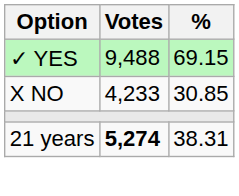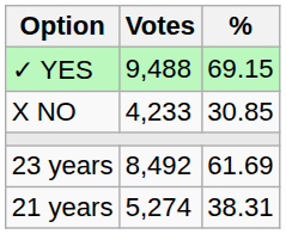+ row: 23 years | 8,492 | 61.69
21 years | Votes: bold -> normal
